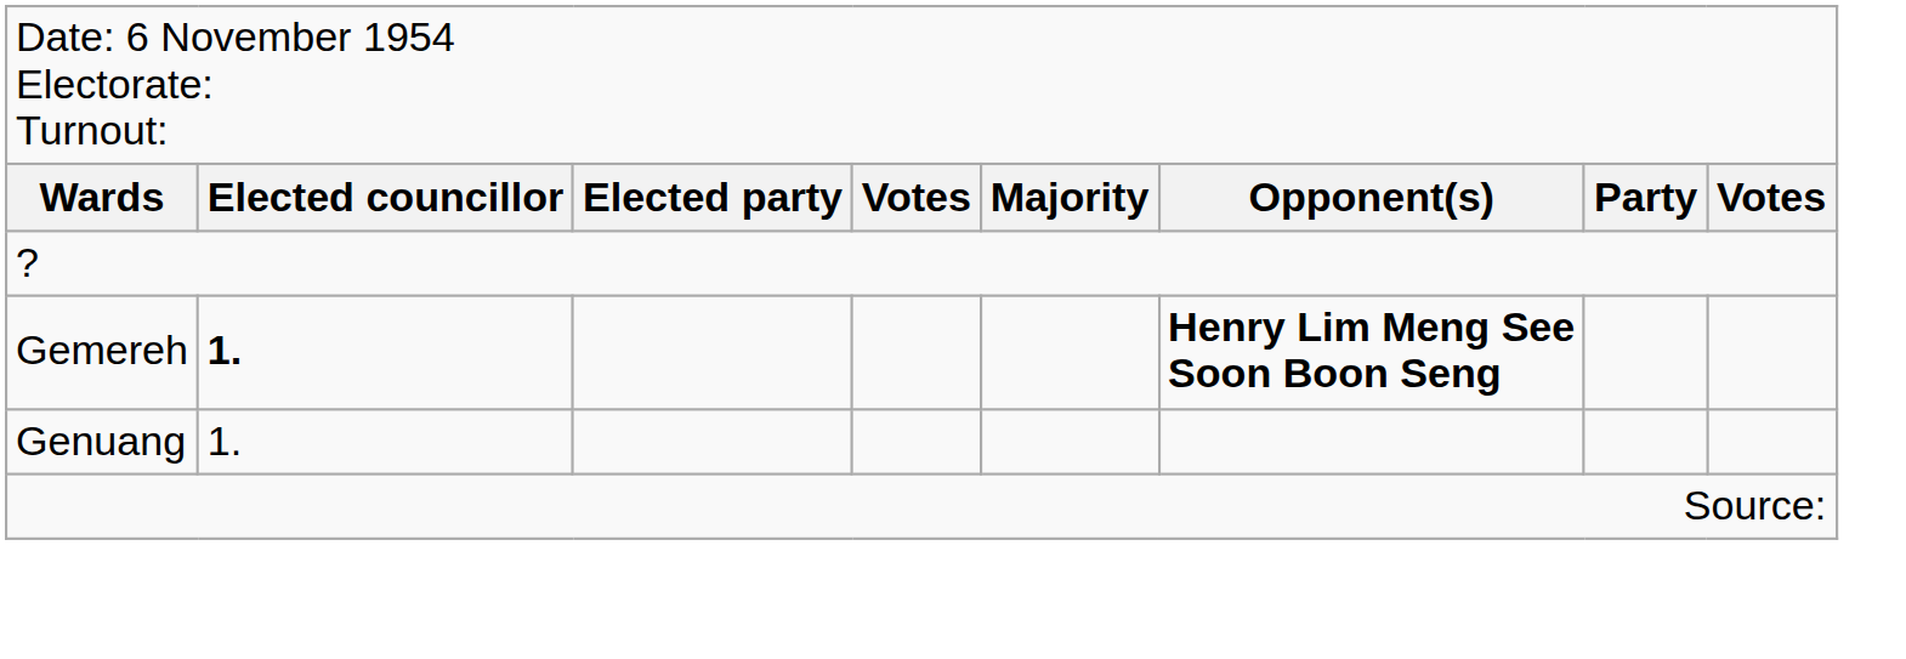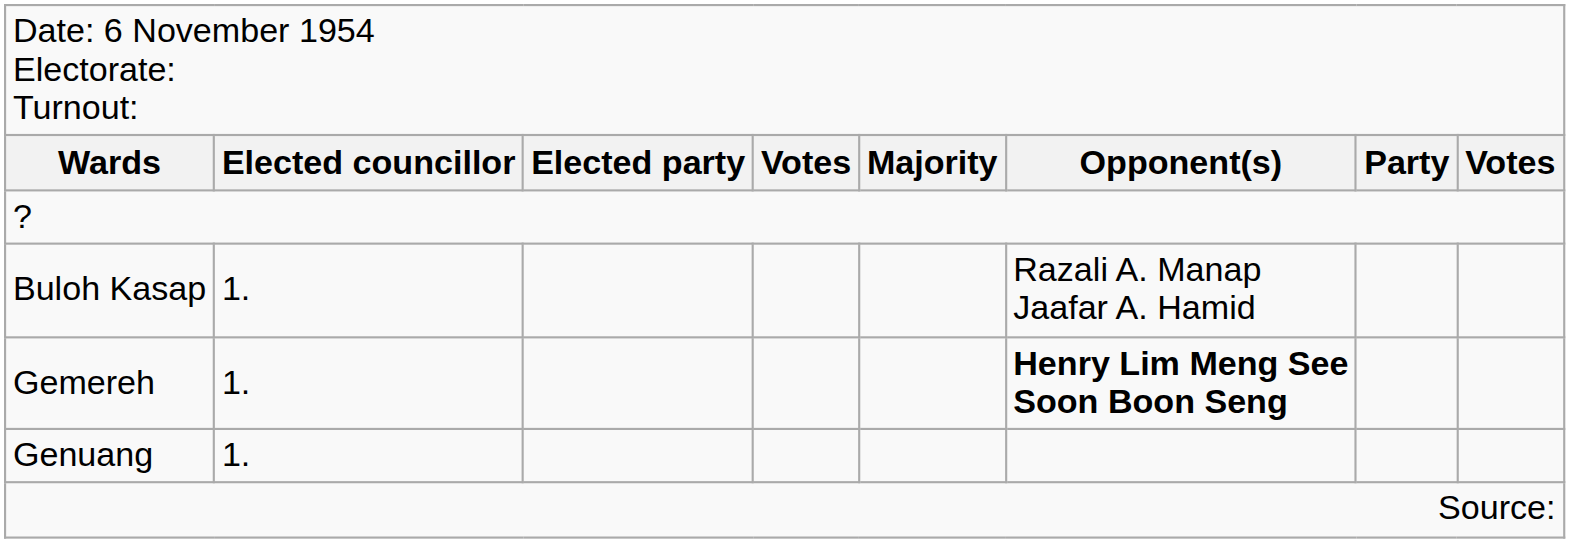+ row: Buloh Kasap | 1. | Razali A. Manap Jaafar A. Hamid
Gemereh | column 2: bold -> normal
